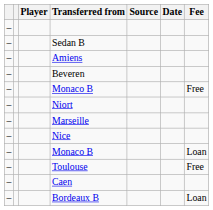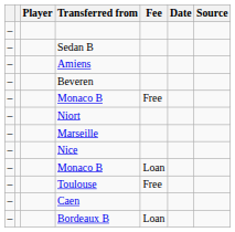columns swapped: Fee <-> Source
